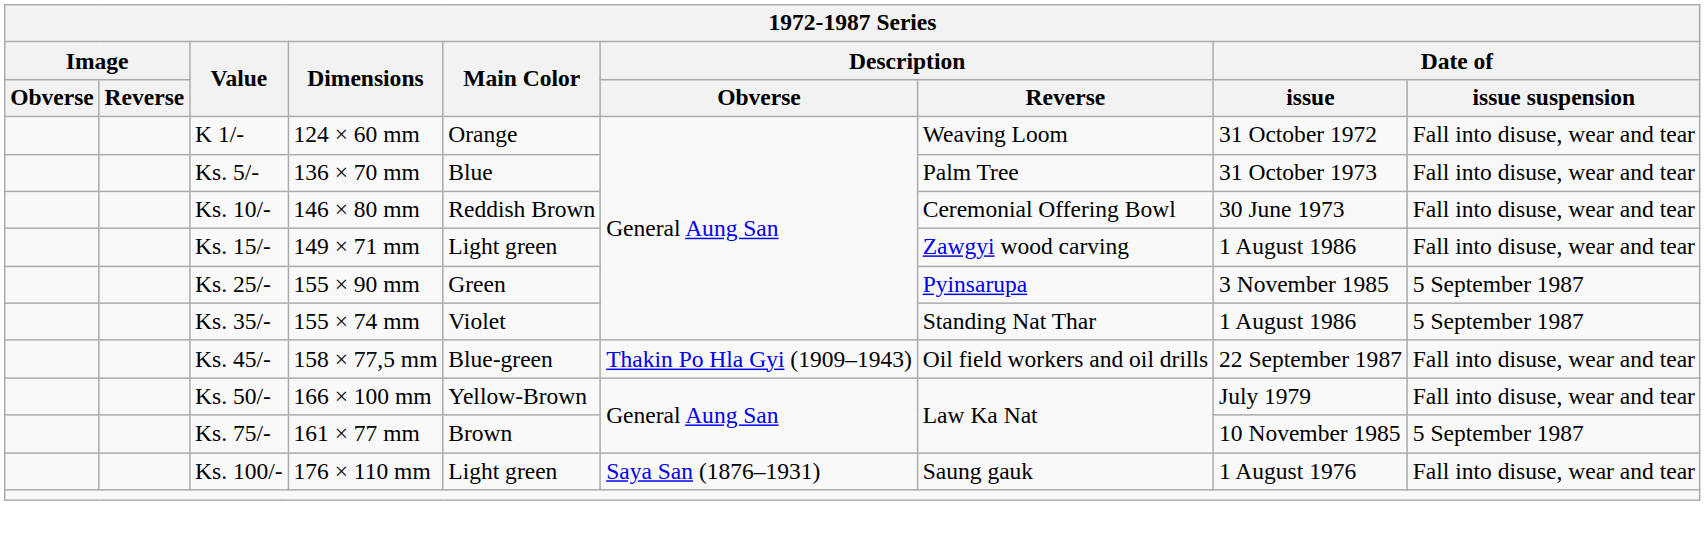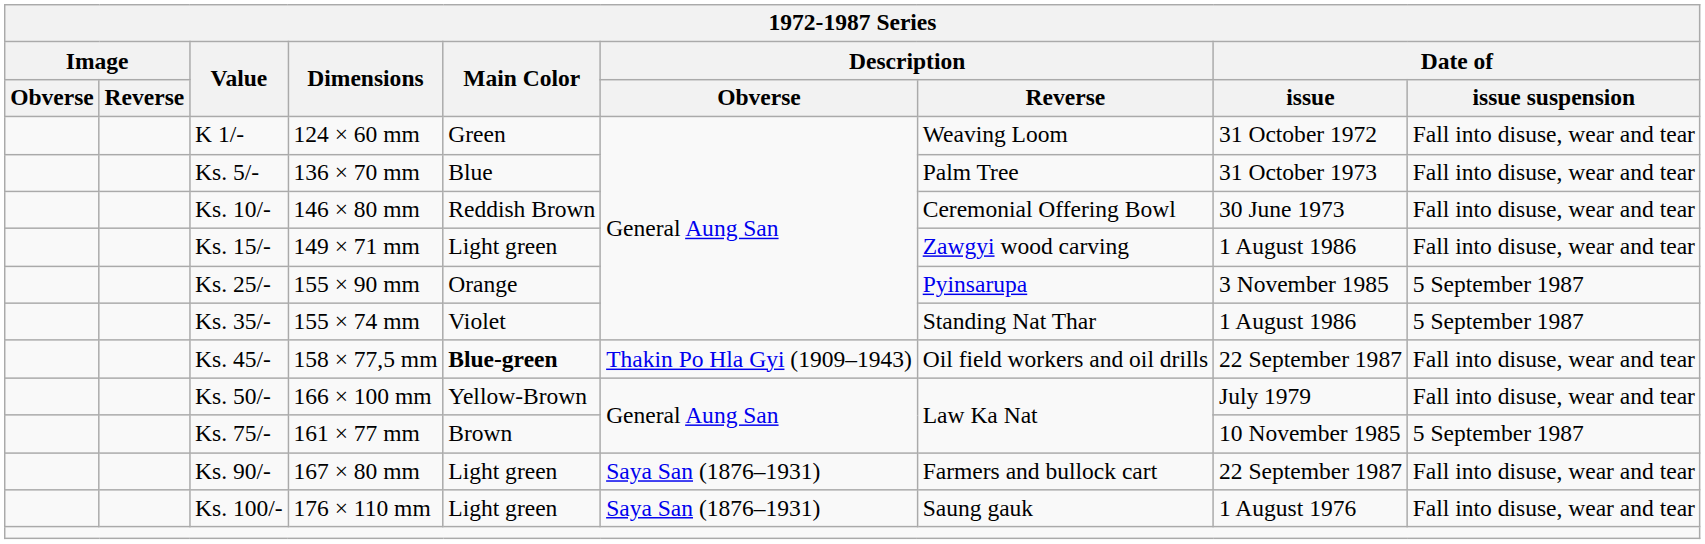K 1/- | Main Color: Orange -> Green
Ks. 25/- | Main Color: Green -> Orange
Ks. 45/- | Main Color: normal -> bold
+ row: Ks. 90/- | 167 × 80 mm | Light green | Saya San (1876–1931) | Farmers and bullock cart | 22 September 1987 | Fall into disuse, wear and tear
